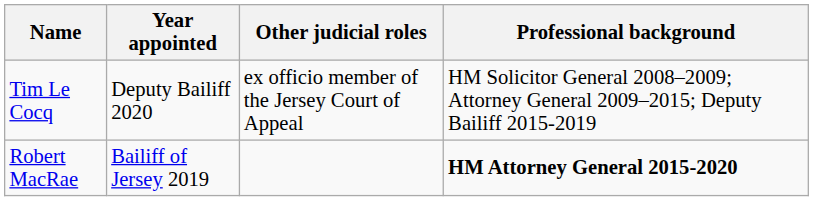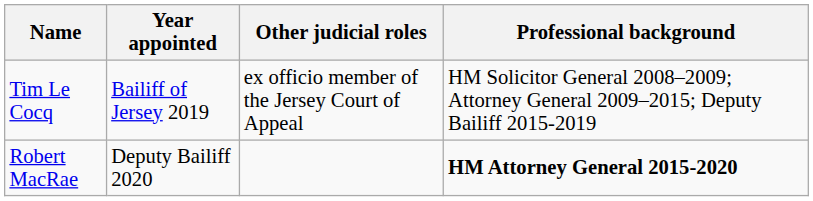Tim Le Cocq | Year appointed: Deputy Bailiff 2020 -> Bailiff of Jersey 2019
Robert MacRae | Year appointed: Bailiff of Jersey 2019 -> Deputy Bailiff 2020
